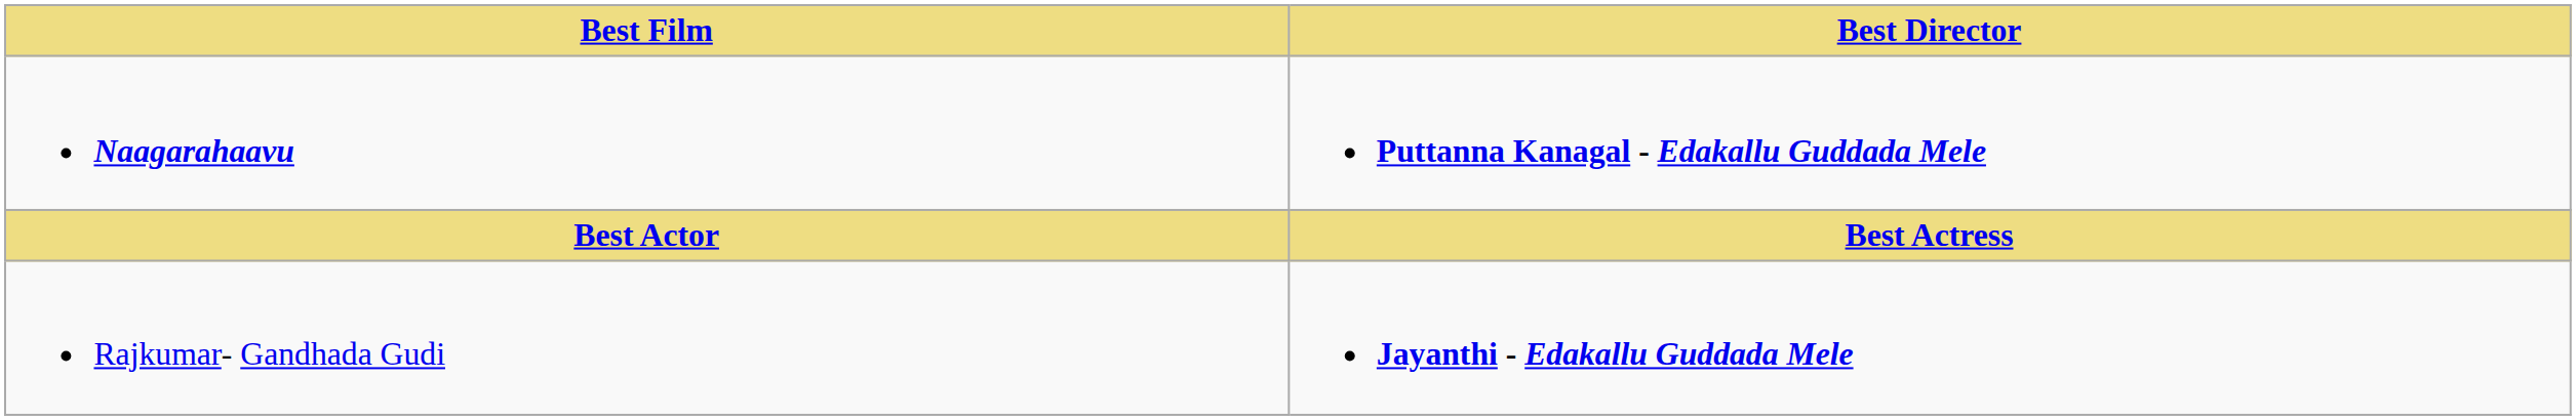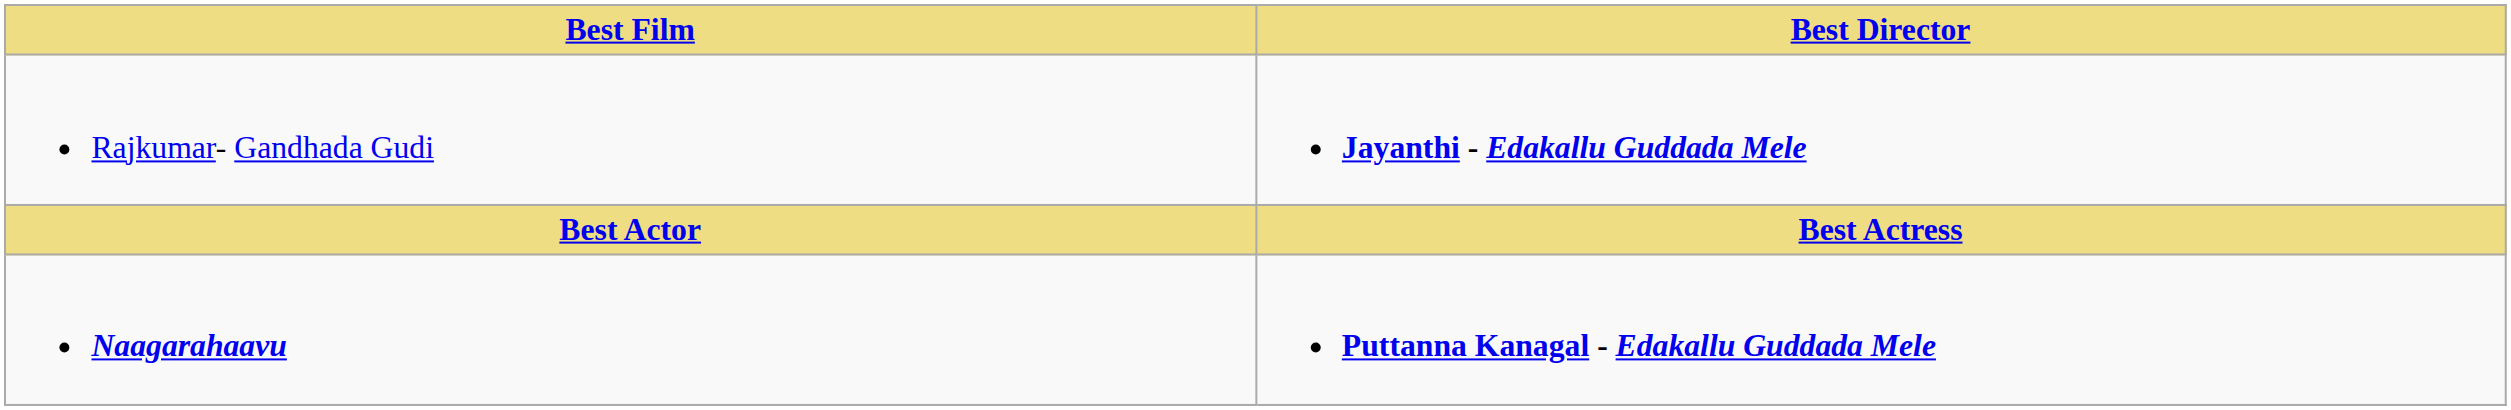rows swapped: Naagarahaavu <-> Rajkumar- Gandhada Gudi
